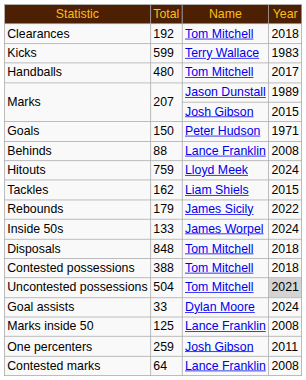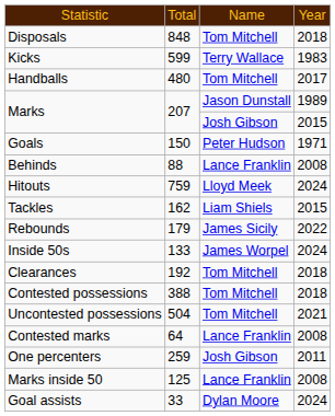rows swapped: Disposals <-> Clearances
Uncontested possessions | column 4: lightgrey background -> no background
rows swapped: Contested marks <-> Goal assists
rows swapped: Marks inside 50 <-> One percenters
